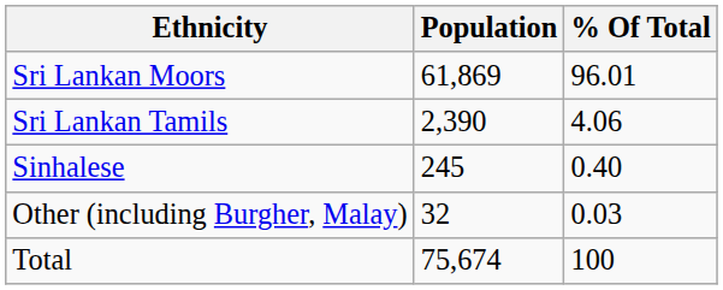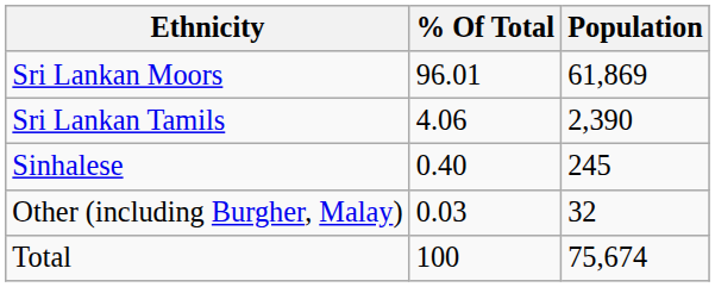columns swapped: Population <-> % Of Total
